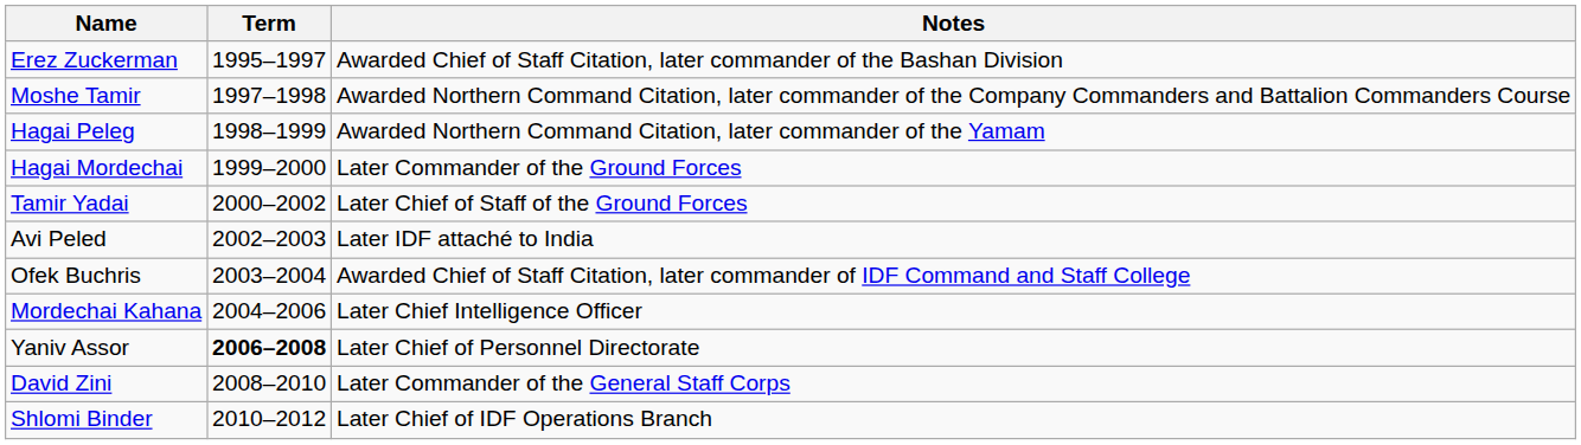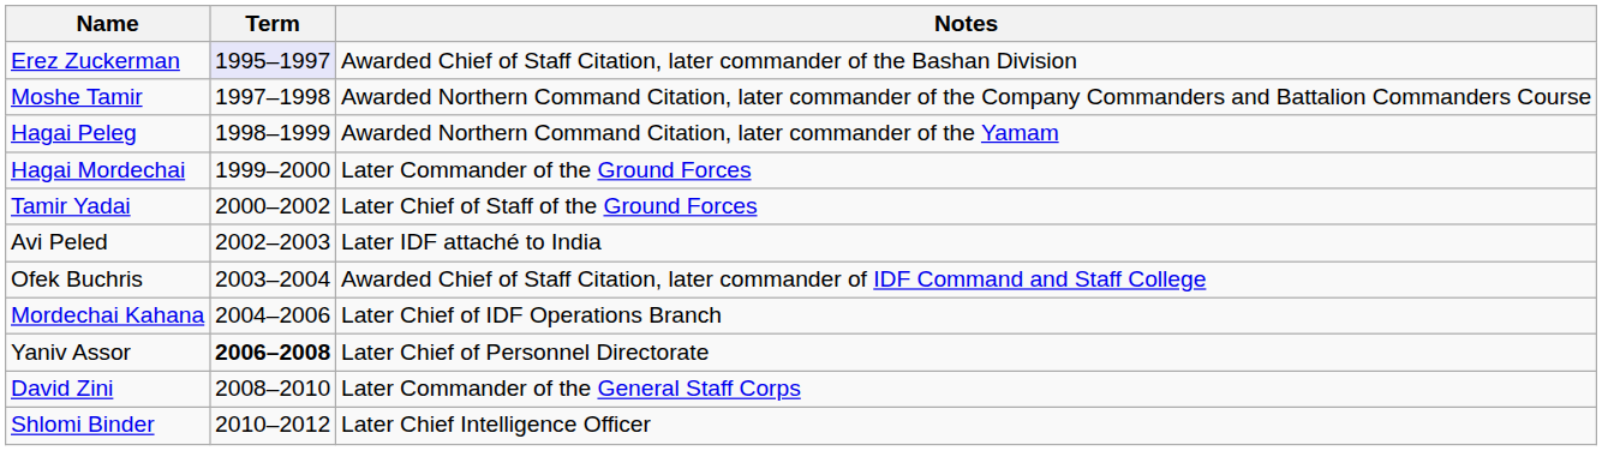Erez Zuckerman | Term: no background -> lavender background
Mordechai Kahana | Notes: Later Chief Intelligence Officer -> Later Chief of IDF Operations Branch
Shlomi Binder | Notes: Later Chief of IDF Operations Branch -> Later Chief Intelligence Officer
